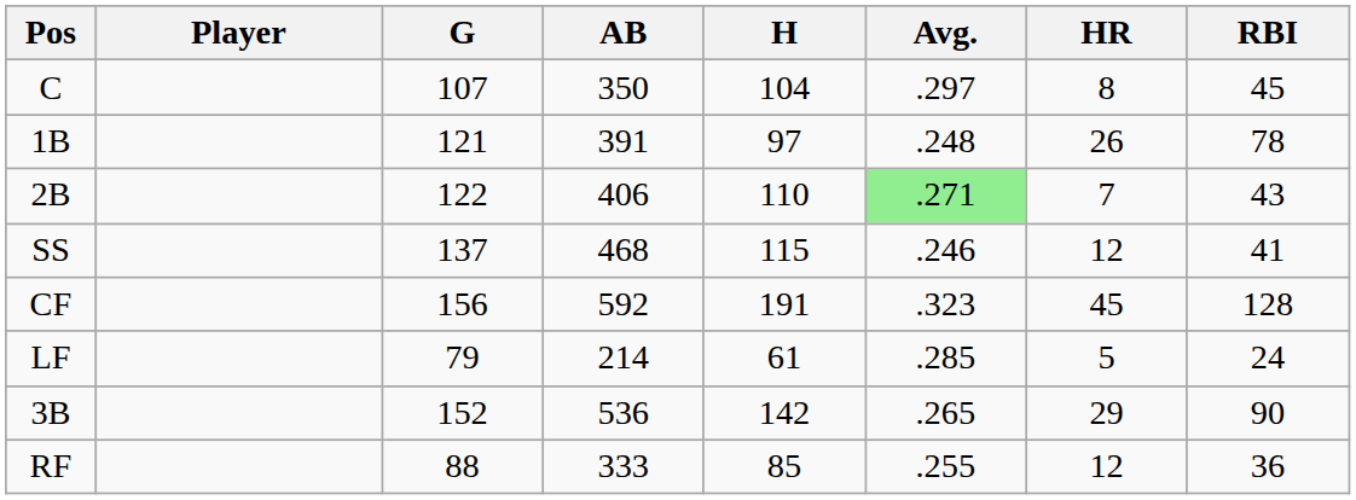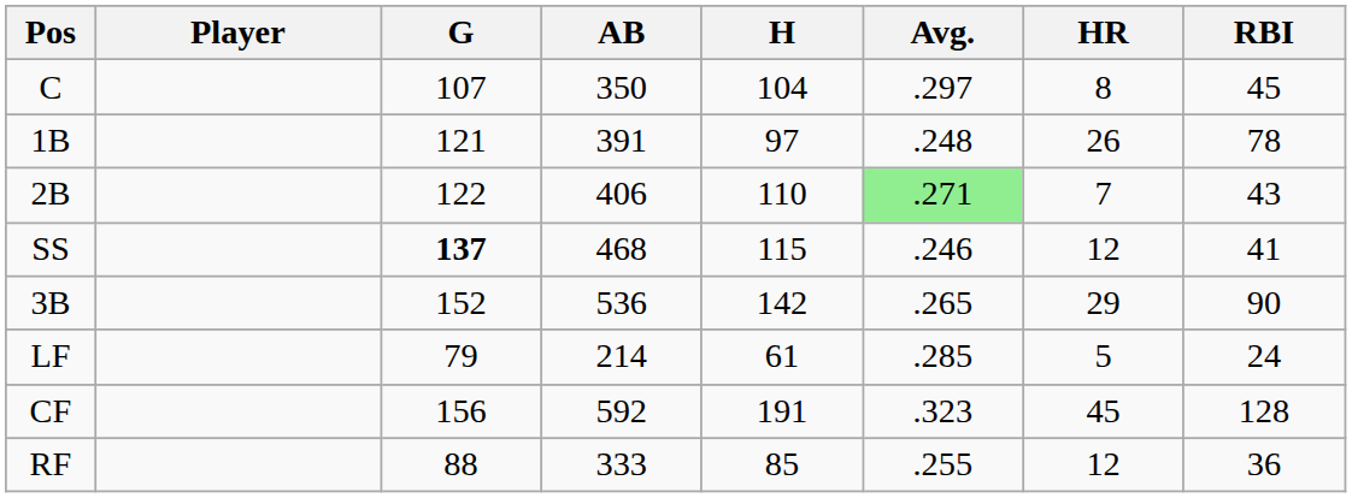SS | G: normal -> bold
rows swapped: 3B <-> CF
